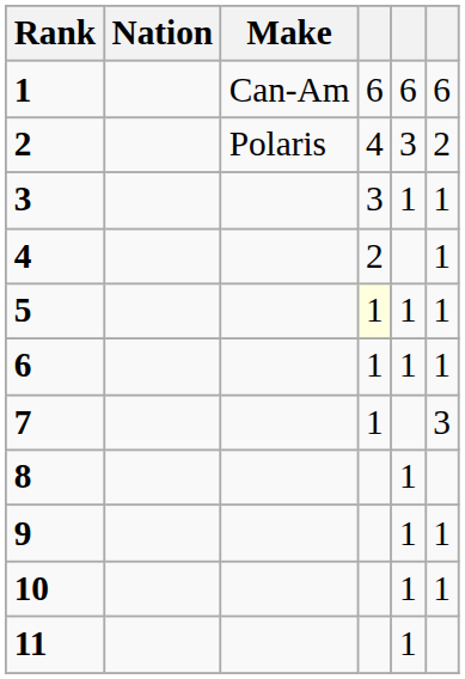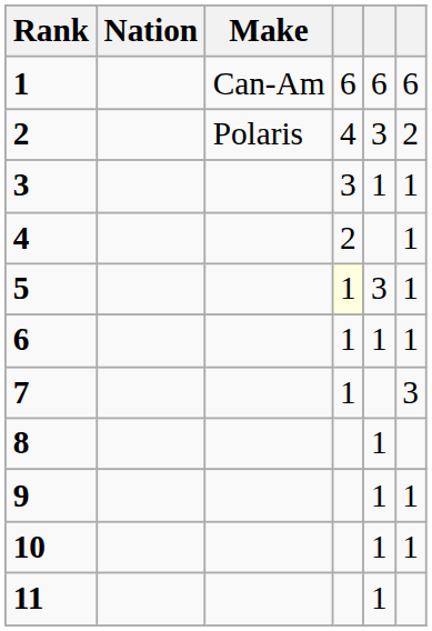5 | column 5: 1 -> 3
